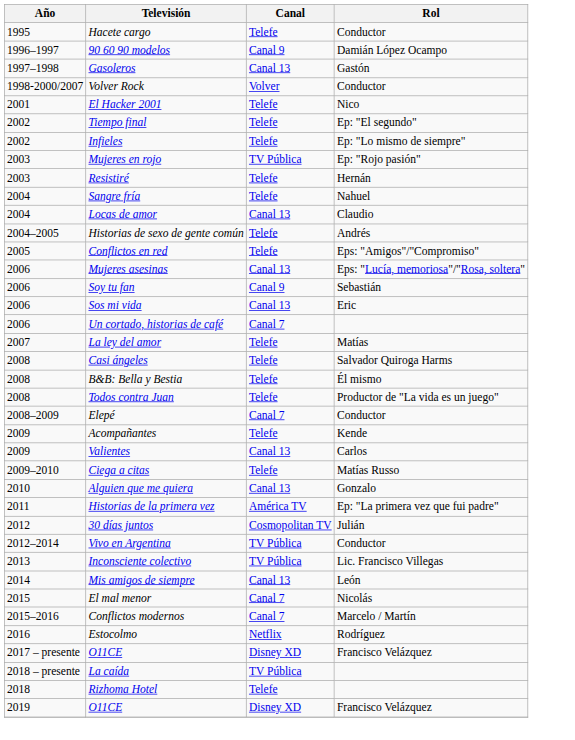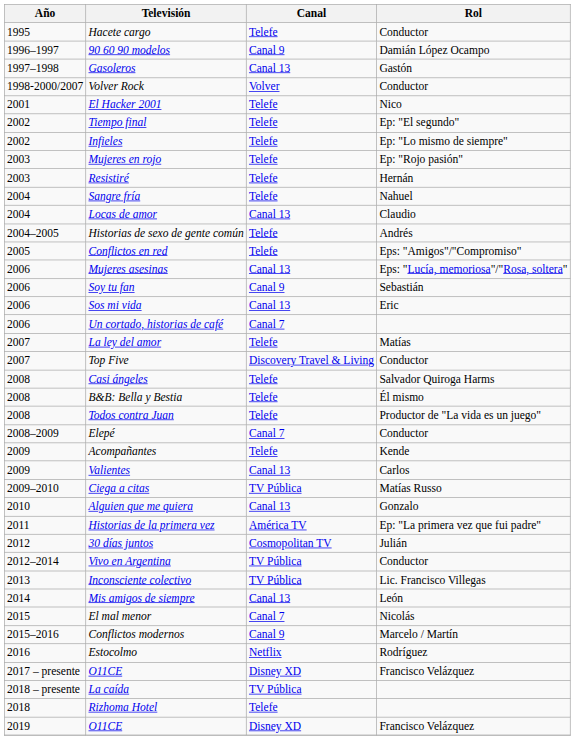Mujeres en rojo | Canal: TV Pública -> Telefe
+ row: 2007 | Top Five | Discovery Travel & Living | Conductor
Ciega a citas | Canal: Telefe -> TV Pública
Conflictos modernos | Canal: Canal 7 -> Canal 9
